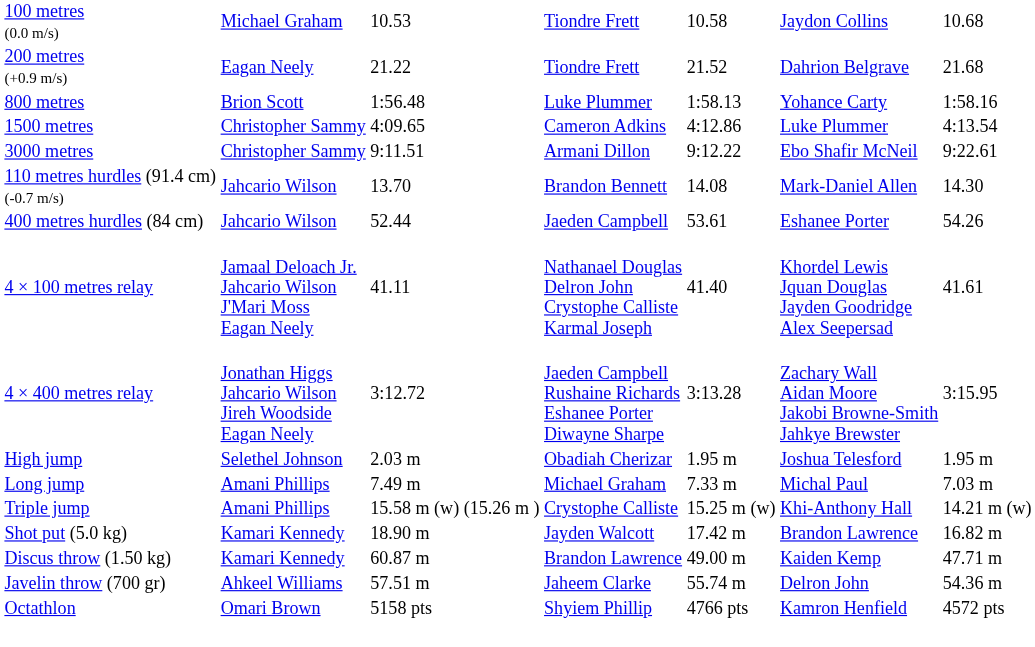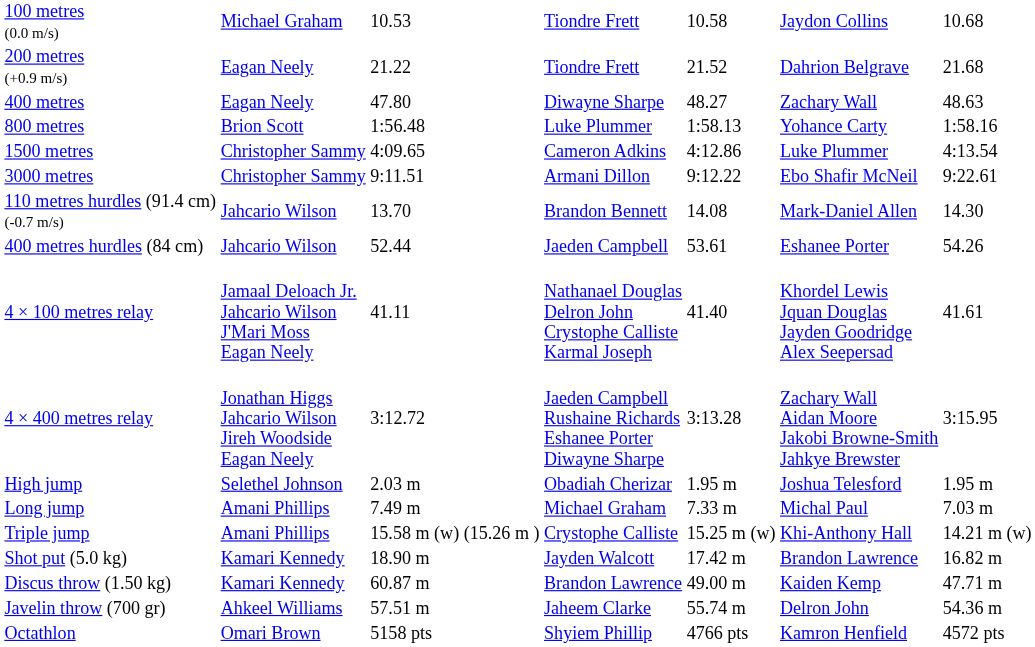+ row: 400 metres | Eagan Neely | 47.80 | Diwayne Sharpe | 48.27 | Zachary Wall | 48.63
